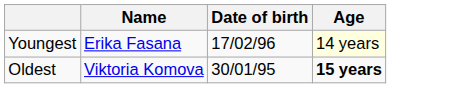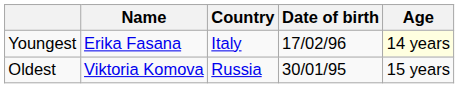+ column: Country | Italy | Russia
Oldest | Age: bold -> normal
